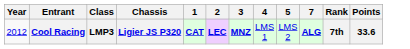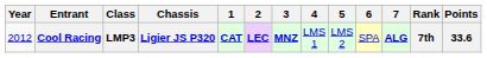+ column: 6 | SPA
